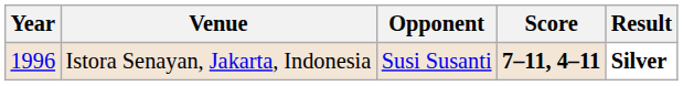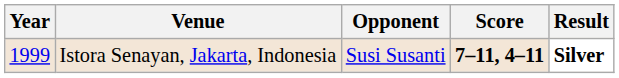Istora Senayan, Jakarta, Indonesia | Year: 1996 -> 1999
